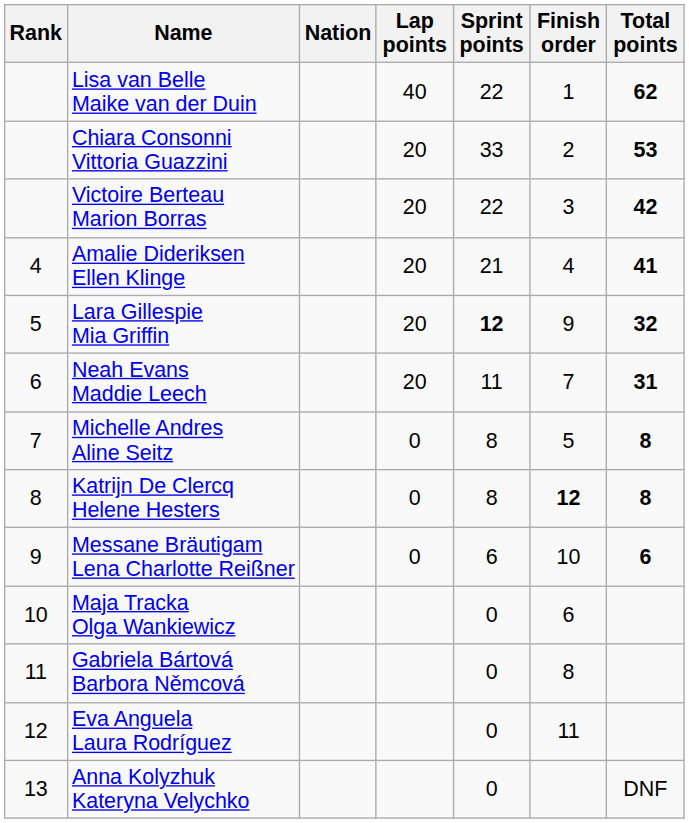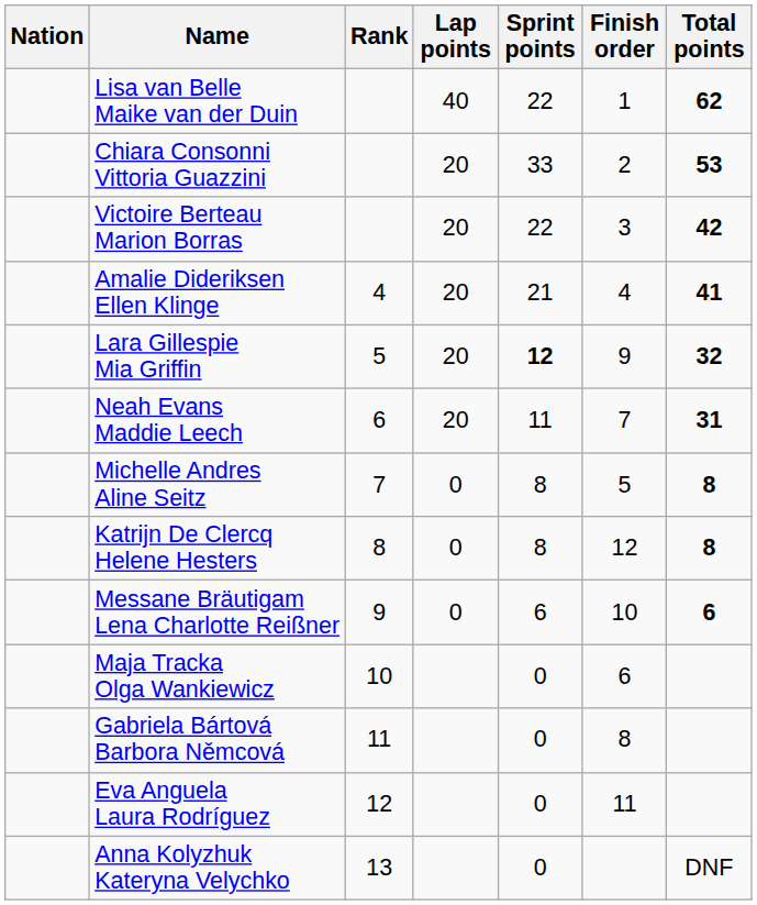columns swapped: Rank <-> Nation
Katrijn De Clercq Helene Hesters | Finish order: bold -> normal
